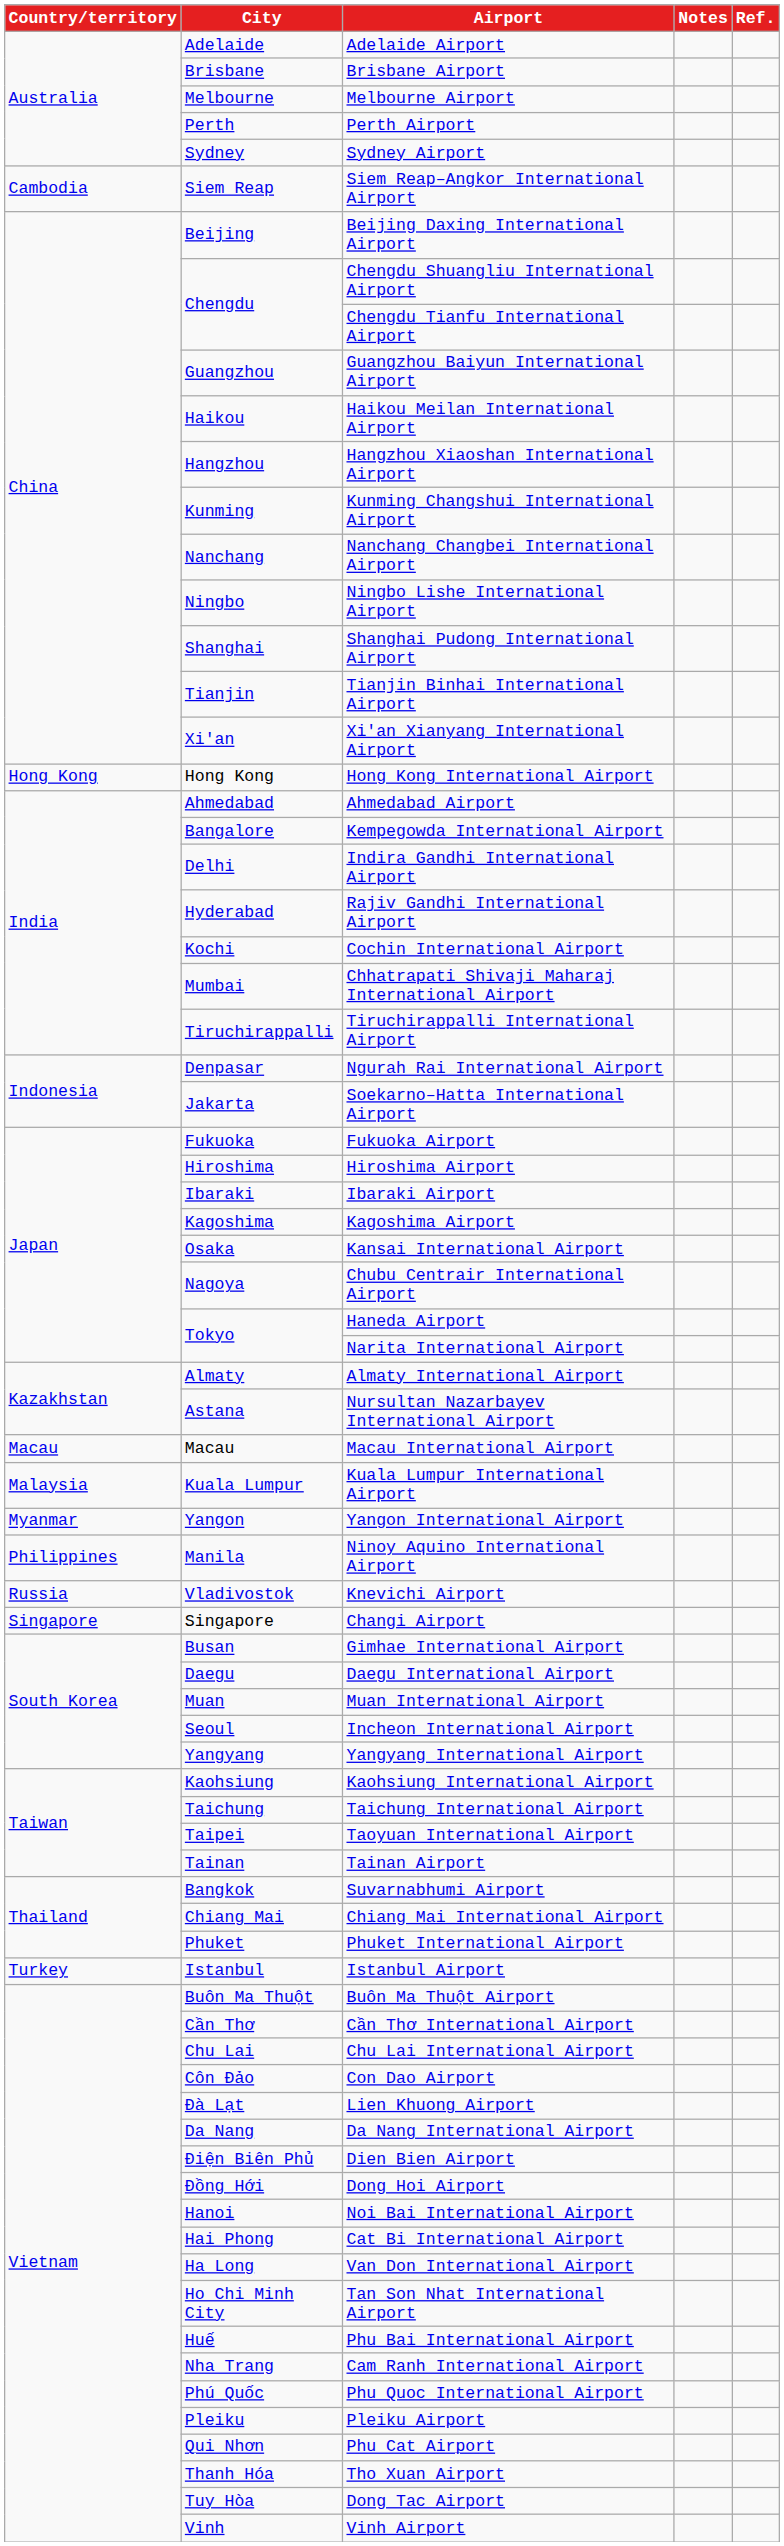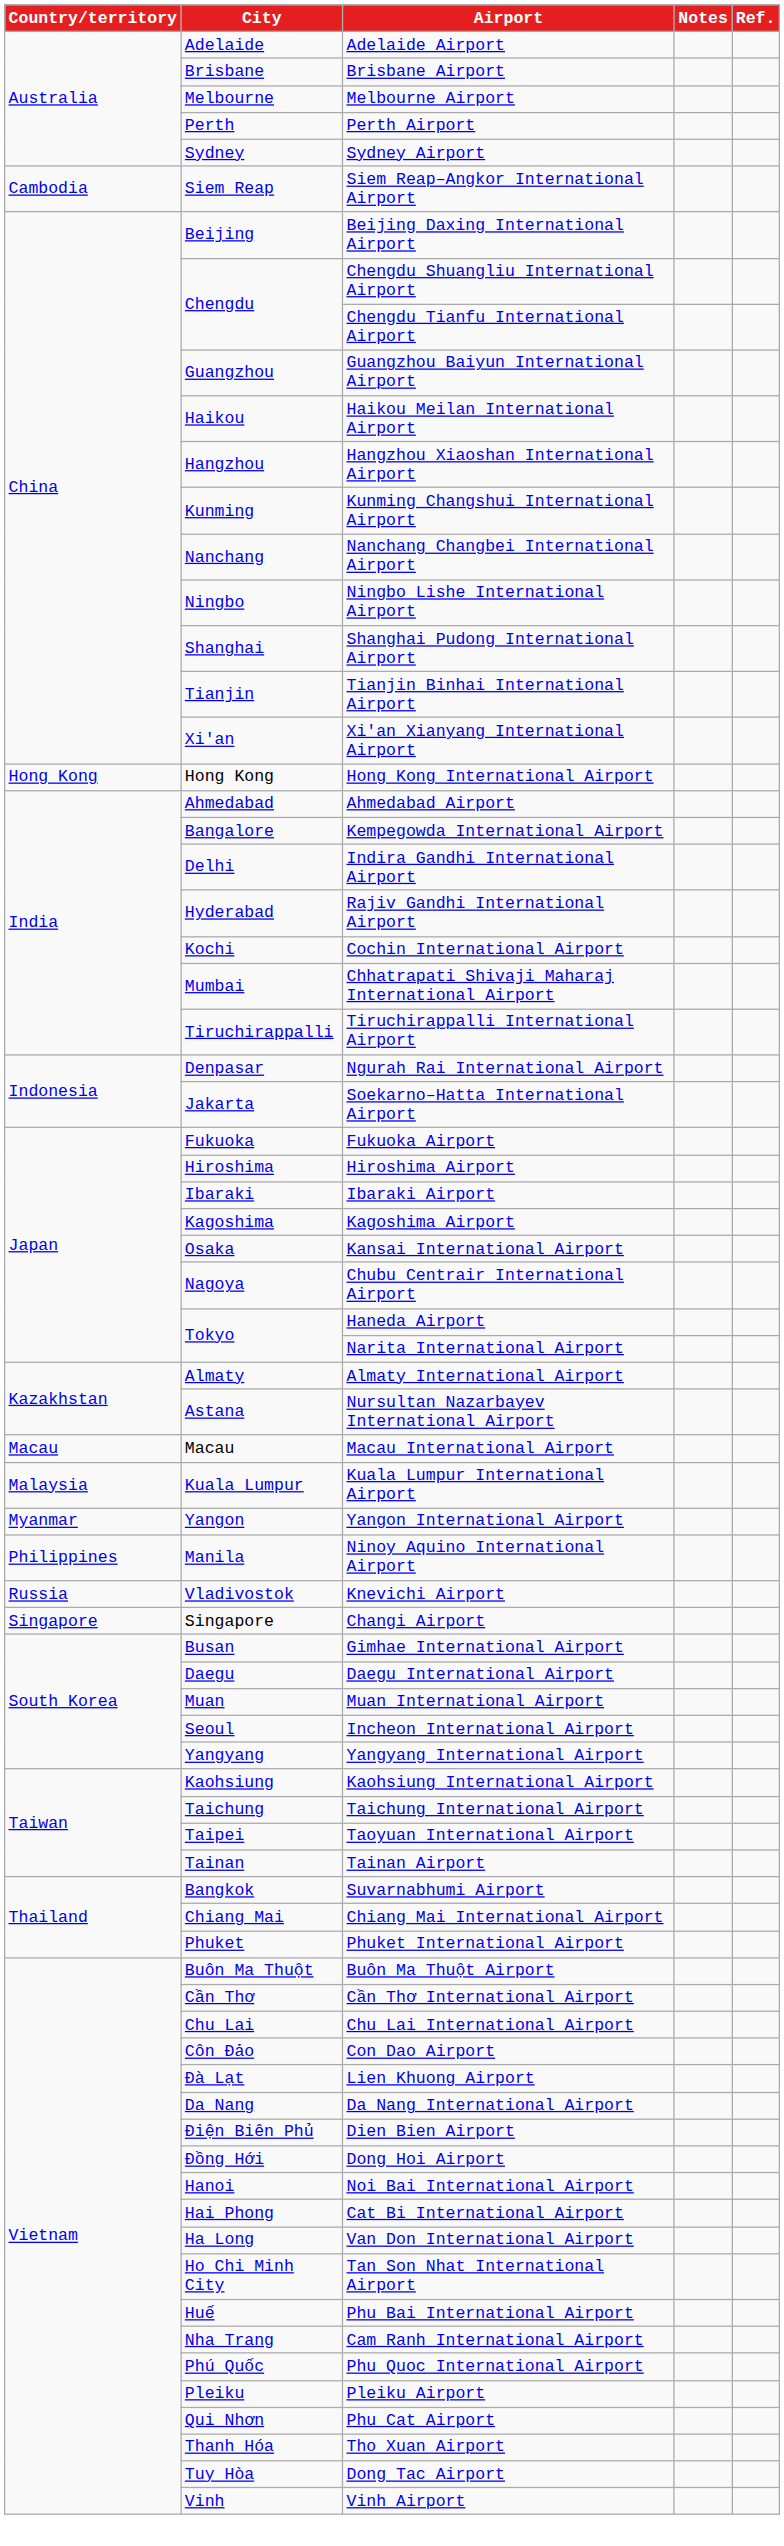- row: Turkey | Istanbul | Istanbul Airport
